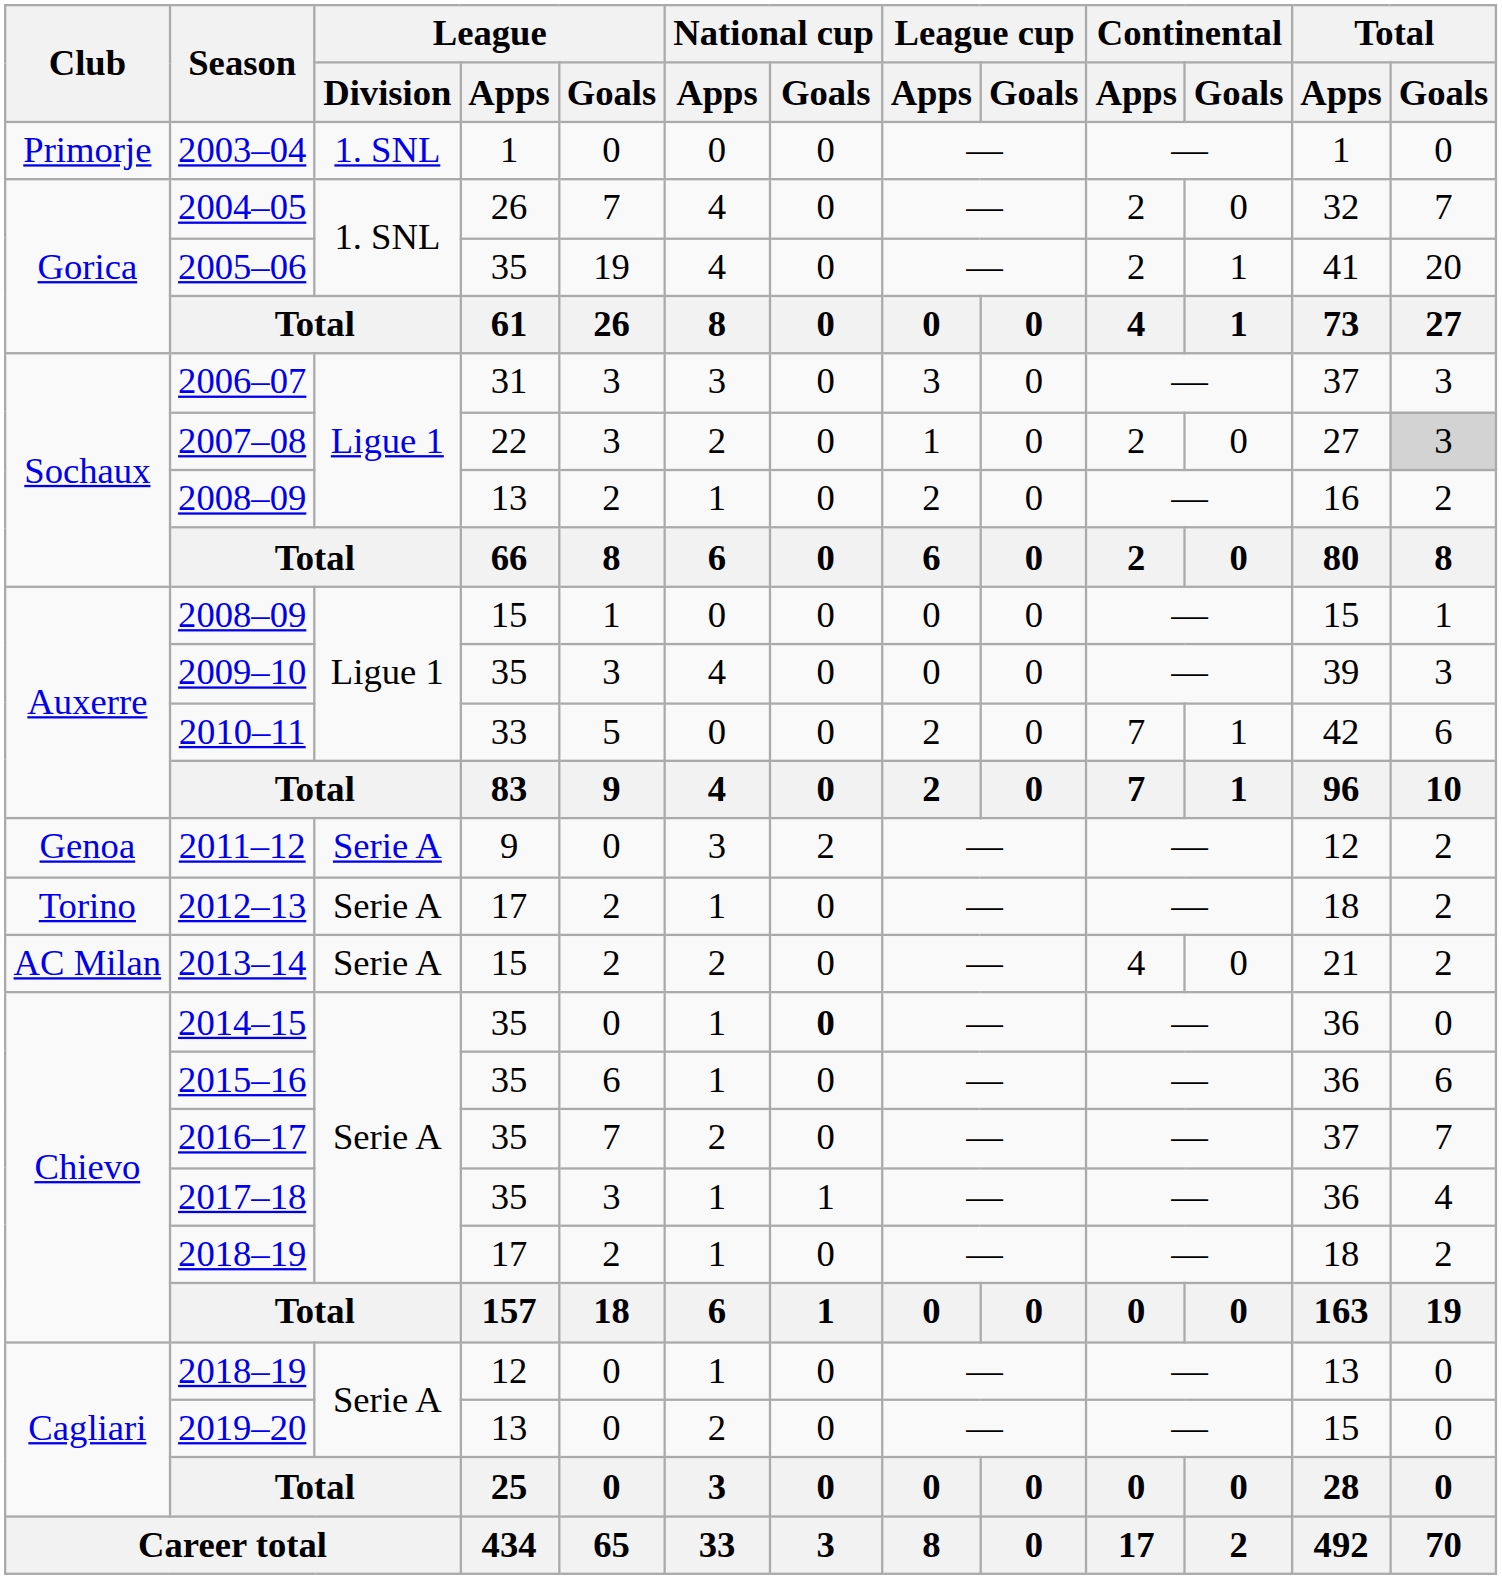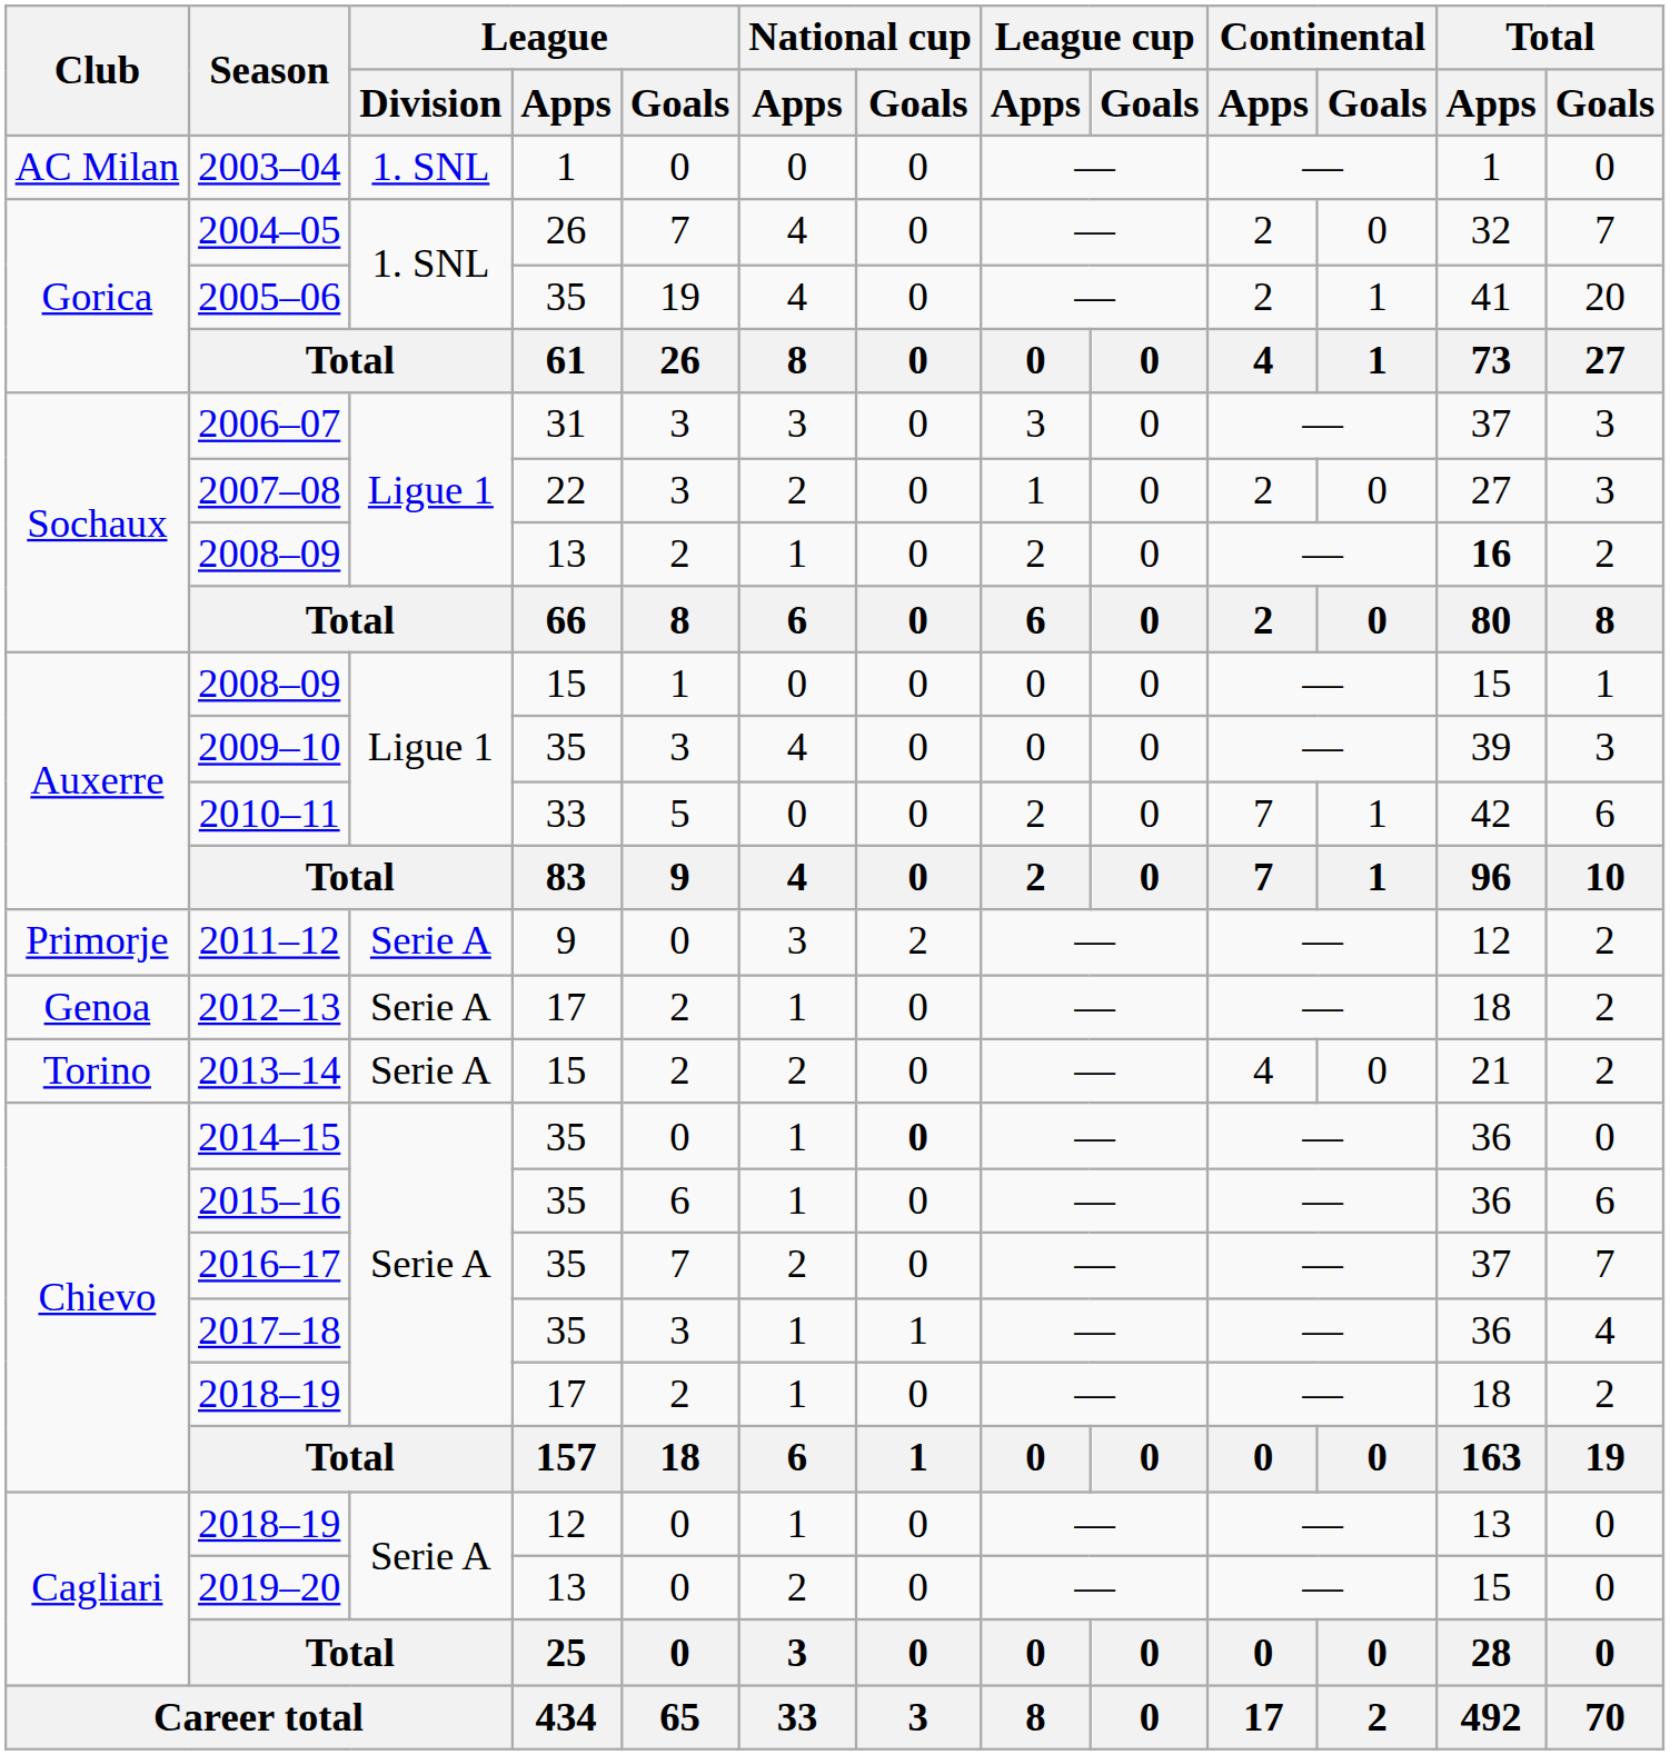2003–04 | Club: Primorje -> AC Milan
2007–08 | Total / Goals: lightgrey background -> no background
2008–09 / 13 | Total / Apps: normal -> bold
2011–12 | Club: Genoa -> Primorje
2012–13 | Club: Torino -> Genoa
2013–14 | Club: AC Milan -> Torino
